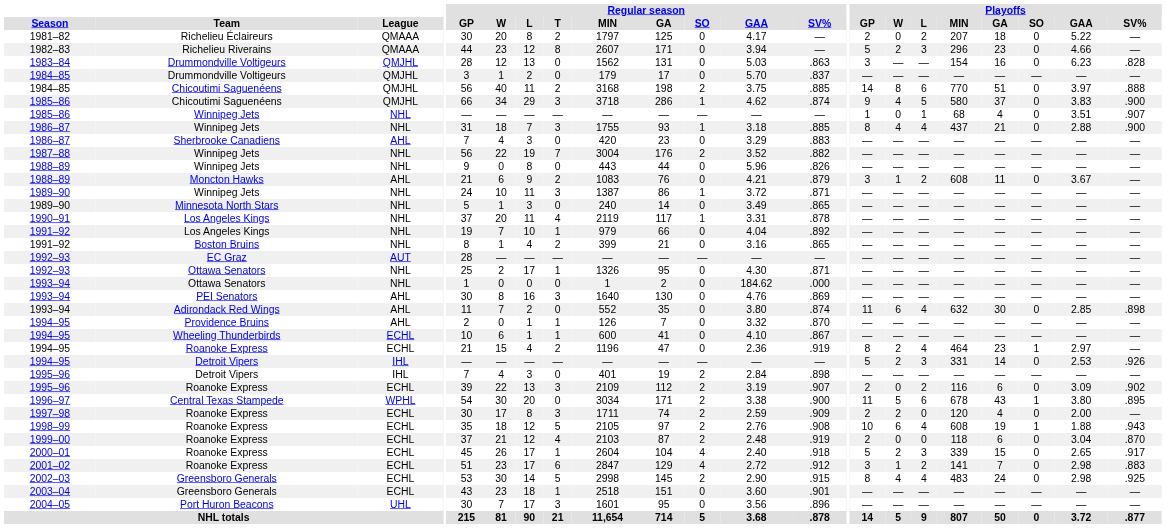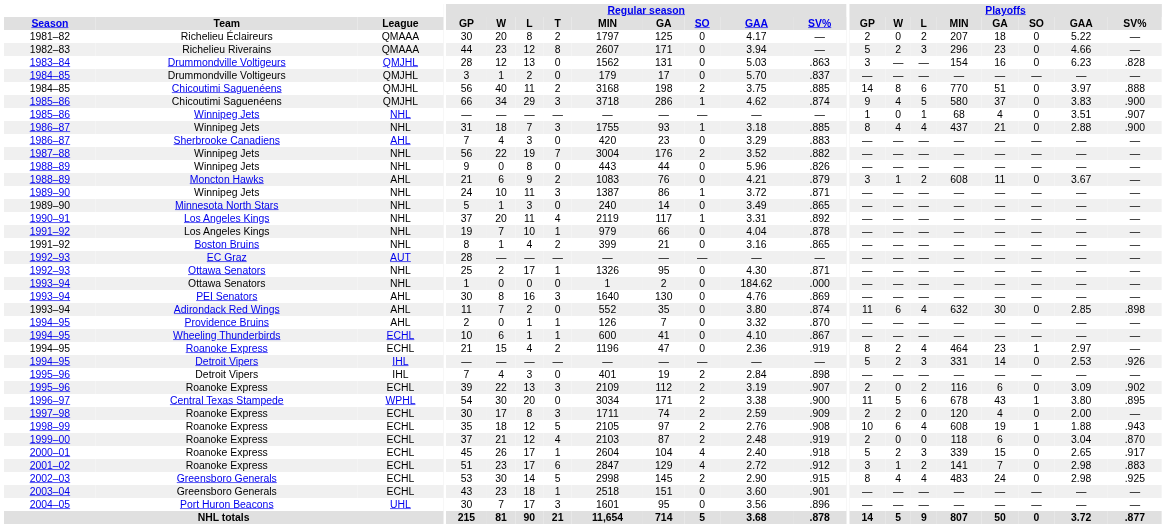1990–91 | Regular season / SV%: .878 -> .892
1991–92 / Los Angeles Kings | Regular season / SV%: .892 -> .878
